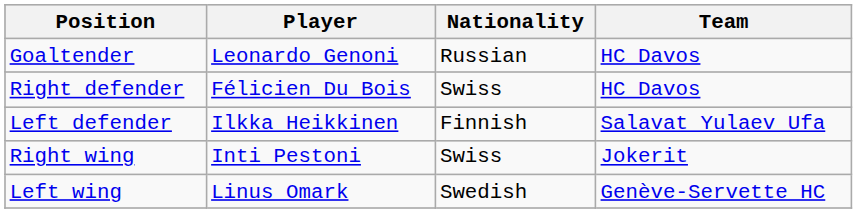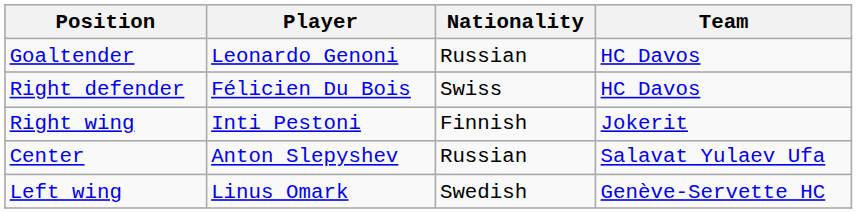- row: Left defender | Ilkka Heikkinen | Finnish | Salavat Yulaev Ufa
Right wing | Nationality: Swiss -> Finnish
+ row: Center | Anton Slepyshev | Russian | Salavat Yulaev Ufa
